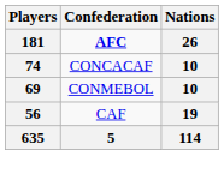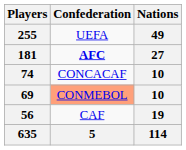+ row: 255 | UEFA | 49
181 | Nations: 26 -> 27
69 | Confederation: no background -> lightsalmon background
